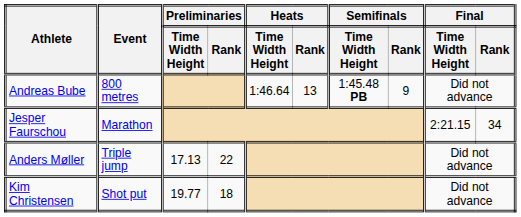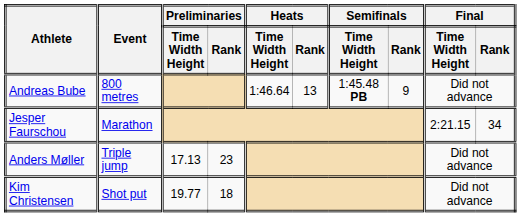Anders Møller | Preliminaries / Rank: 22 -> 23
